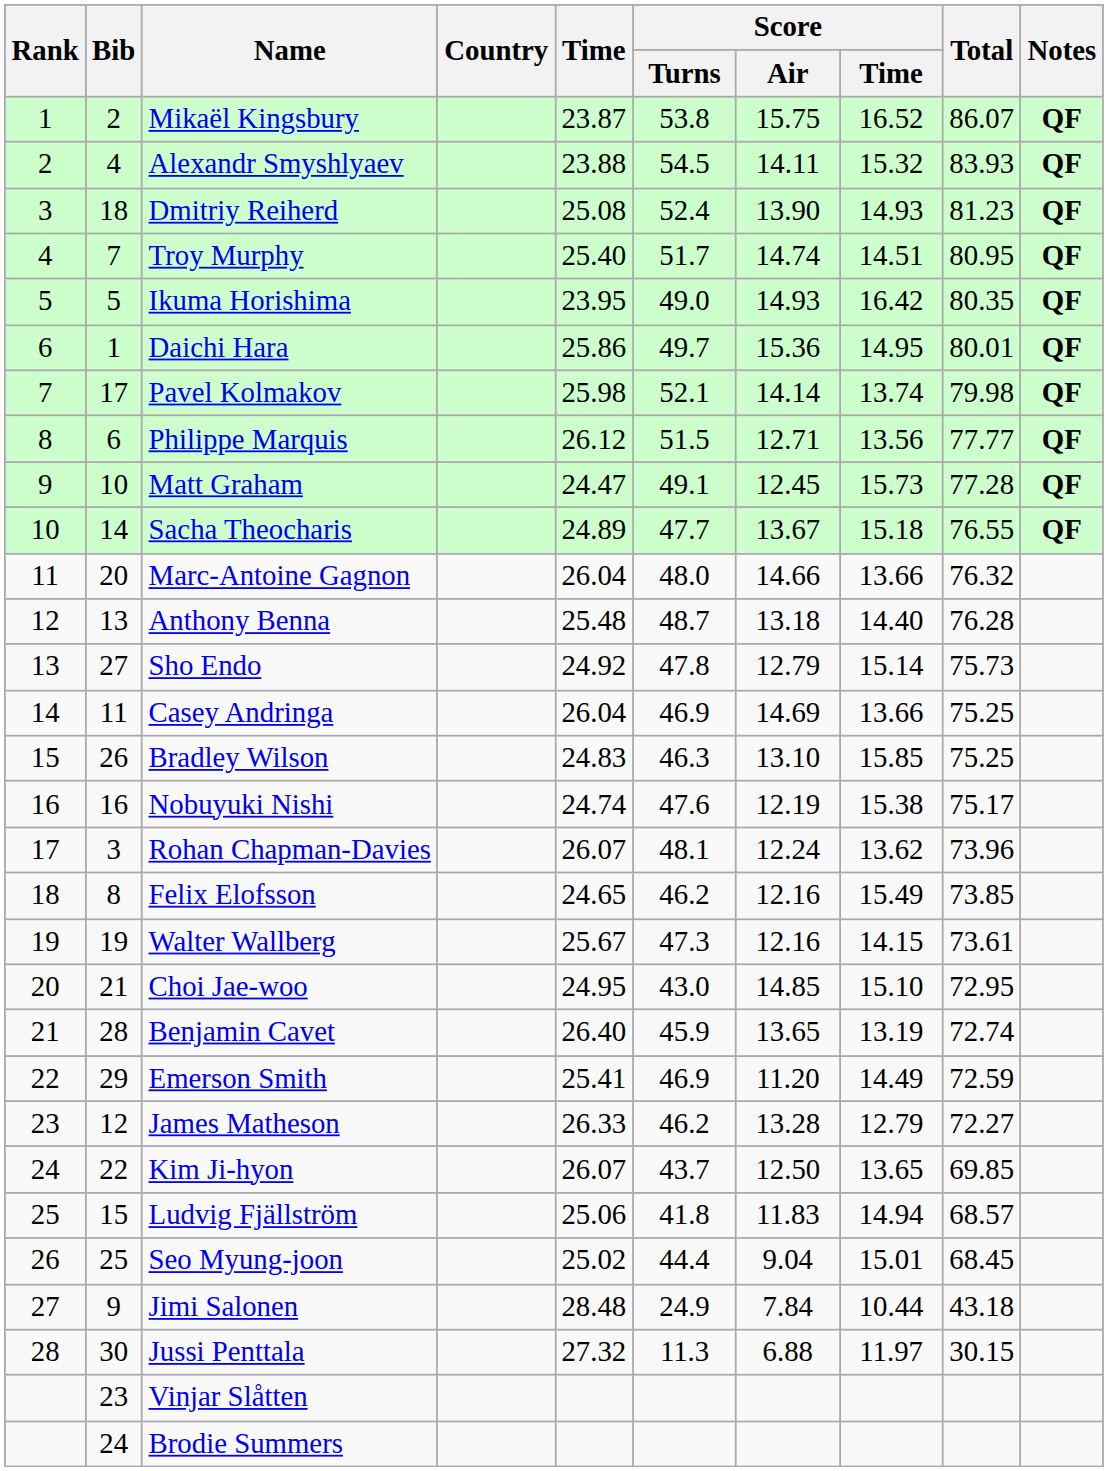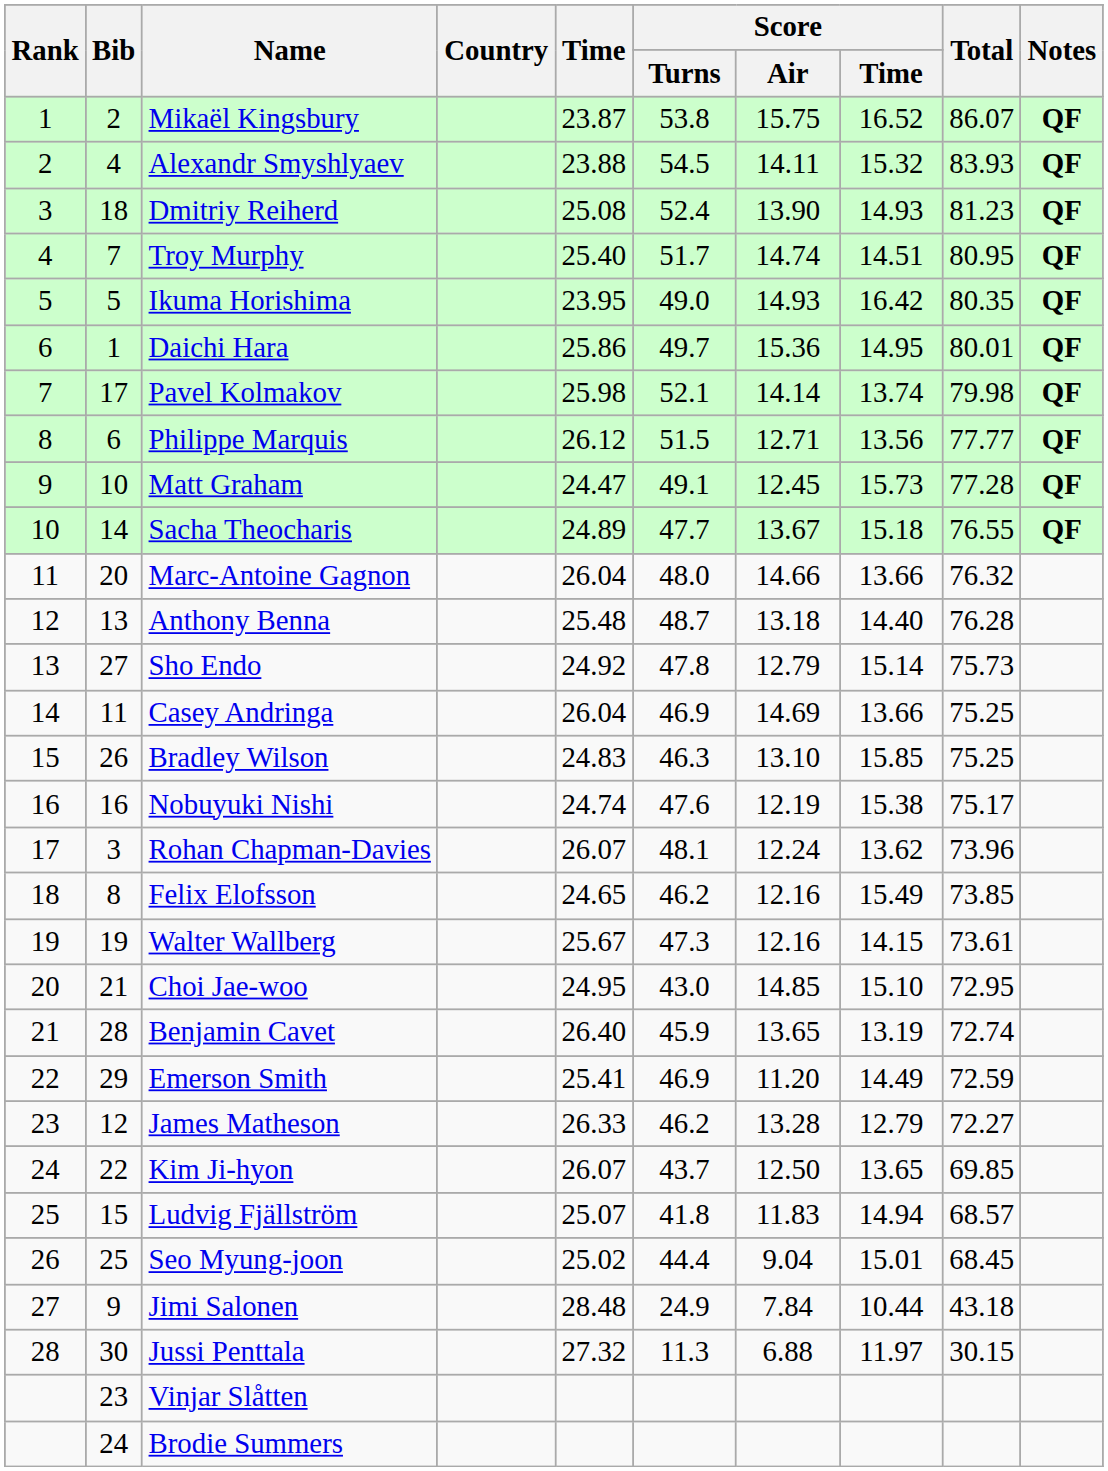Ludvig Fjällström | Time: 25.06 -> 25.07
